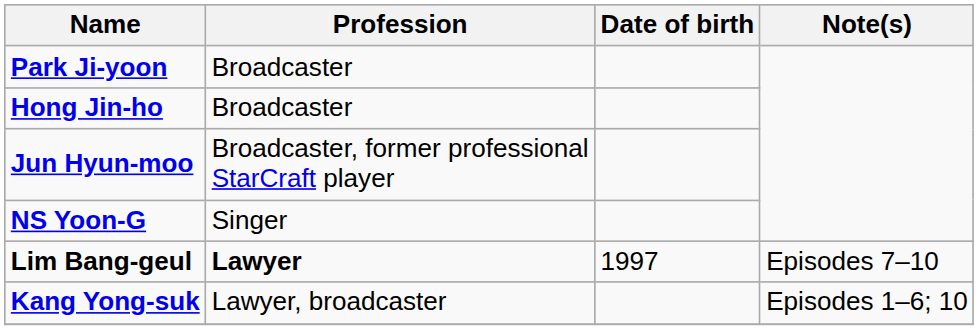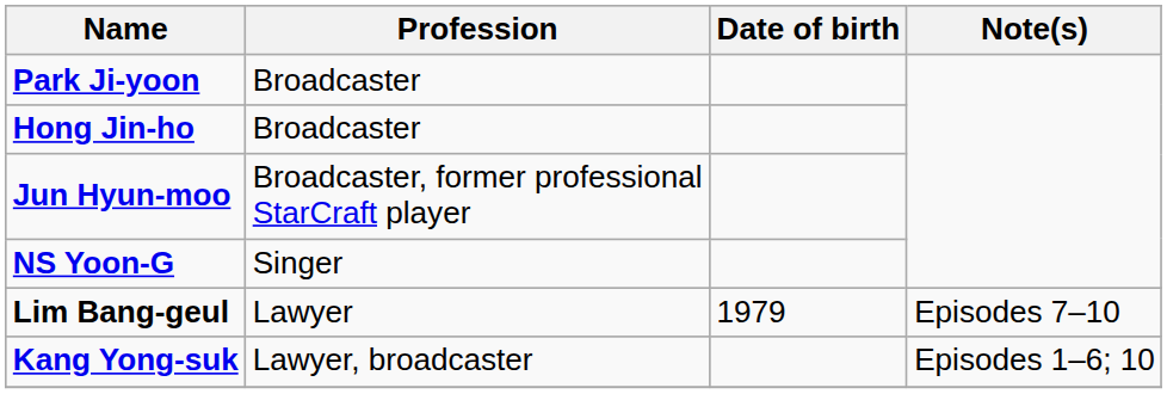Lim Bang-geul | Profession: bold -> normal
Lim Bang-geul | Date of birth: 1997 -> 1979
